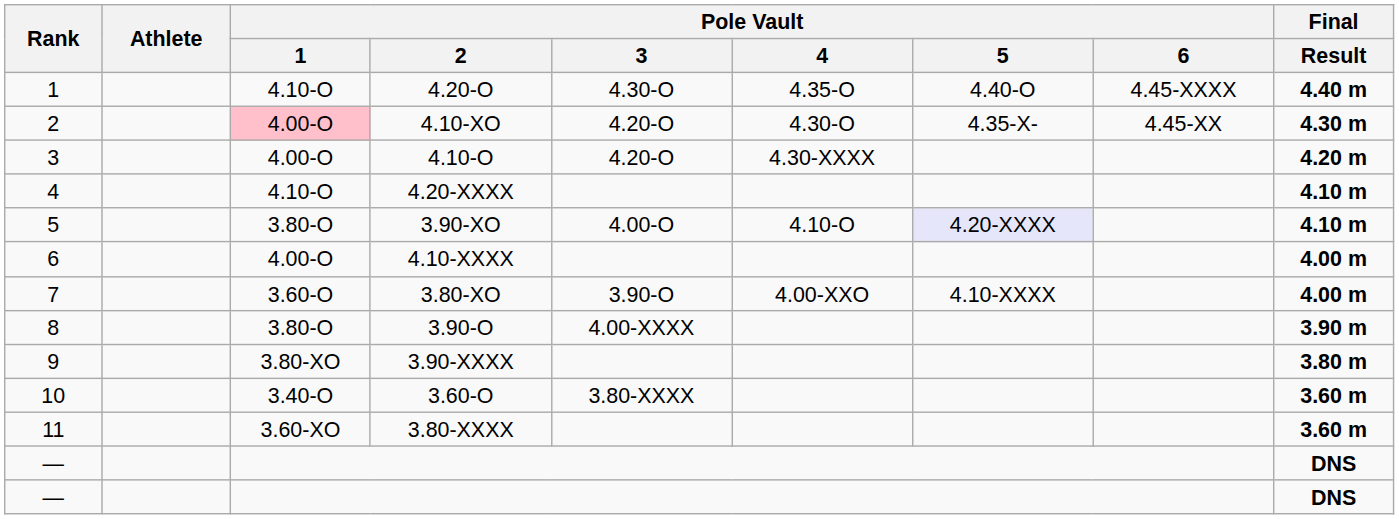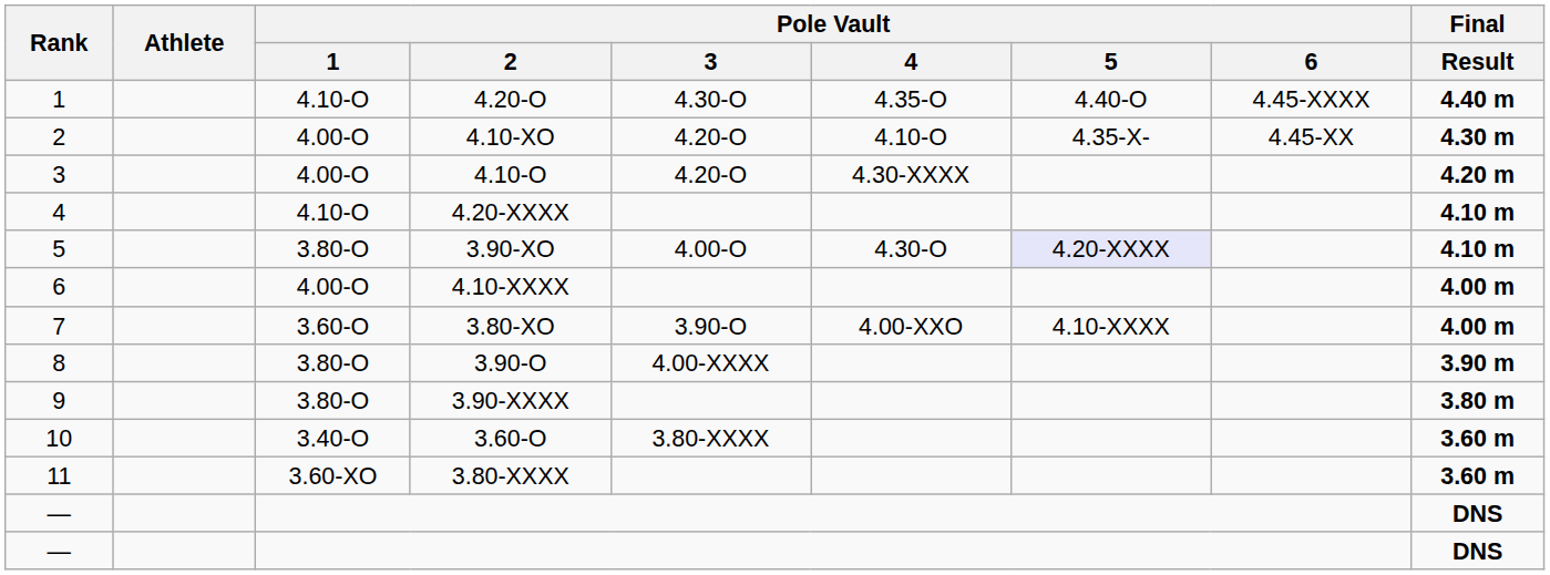4.10-XO | Pole Vault / 1: pink background -> no background
4.10-XO | Pole Vault / 4: 4.30-O -> 4.10-O
3.90-XO | Pole Vault / 4: 4.10-O -> 4.30-O
3.90-XXXX | Pole Vault / 1: 3.80-XO -> 3.80-O
